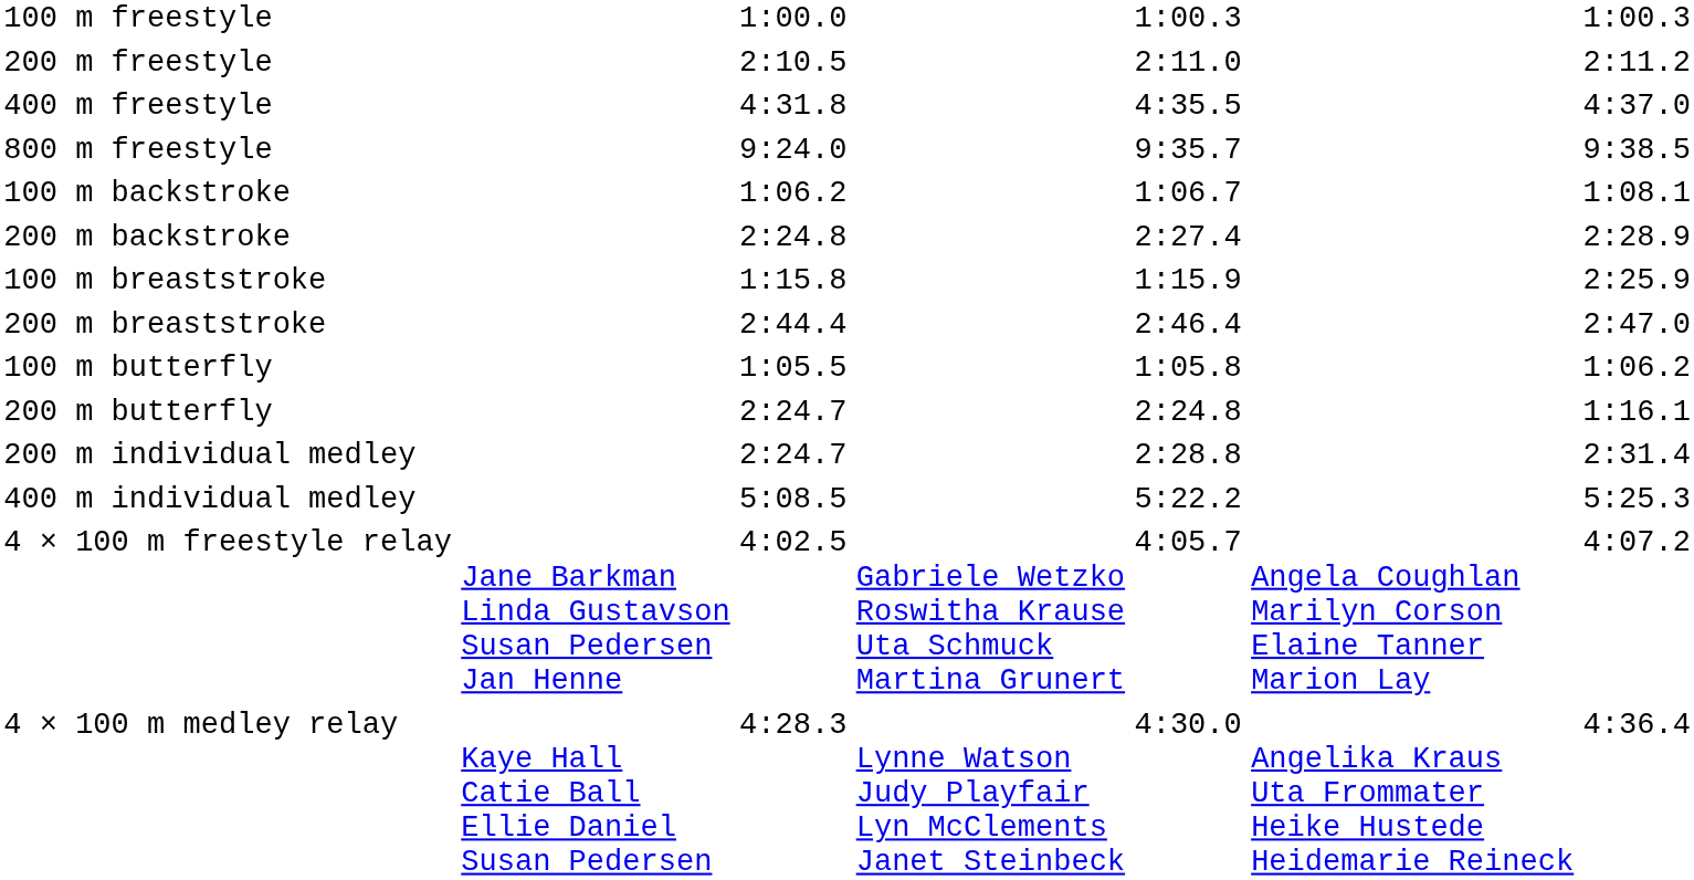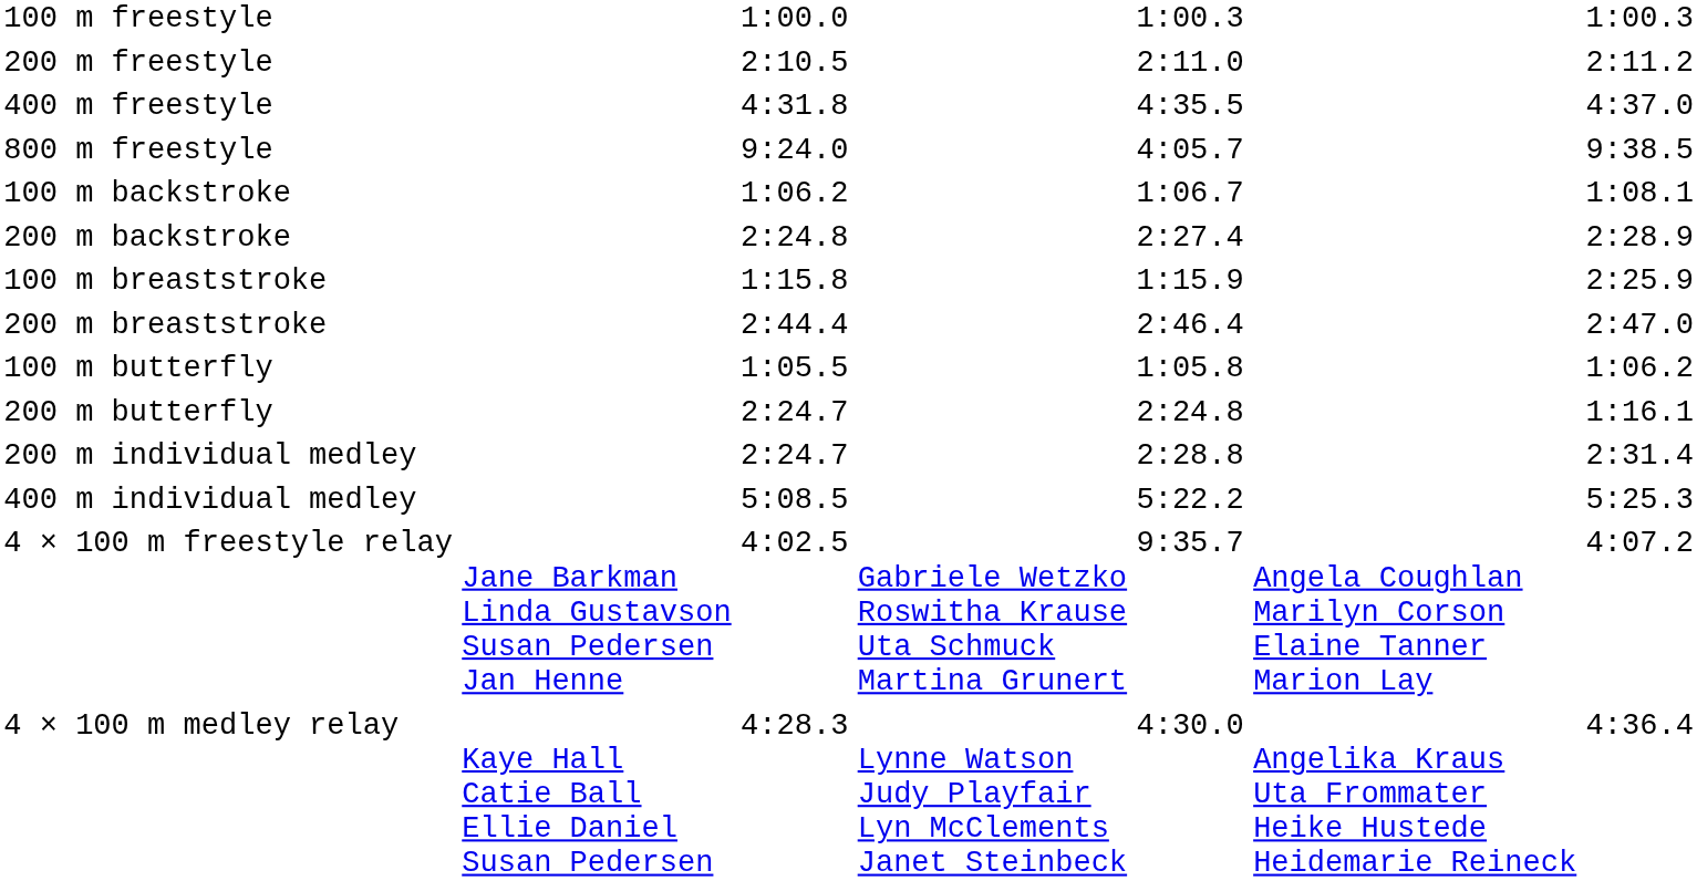800 m freestyle | column 5: 9:35.7 -> 4:05.7
4 × 100 m freestyle relay | column 5: 4:05.7 -> 9:35.7
